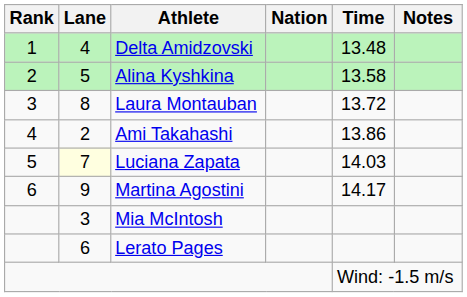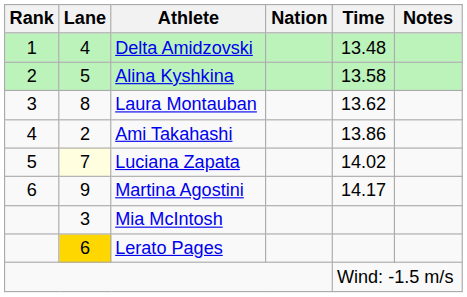Laura Montauban | Time: 13.72 -> 13.62
Luciana Zapata | Time: 14.03 -> 14.02
Lerato Pages | Lane: no background -> gold background
